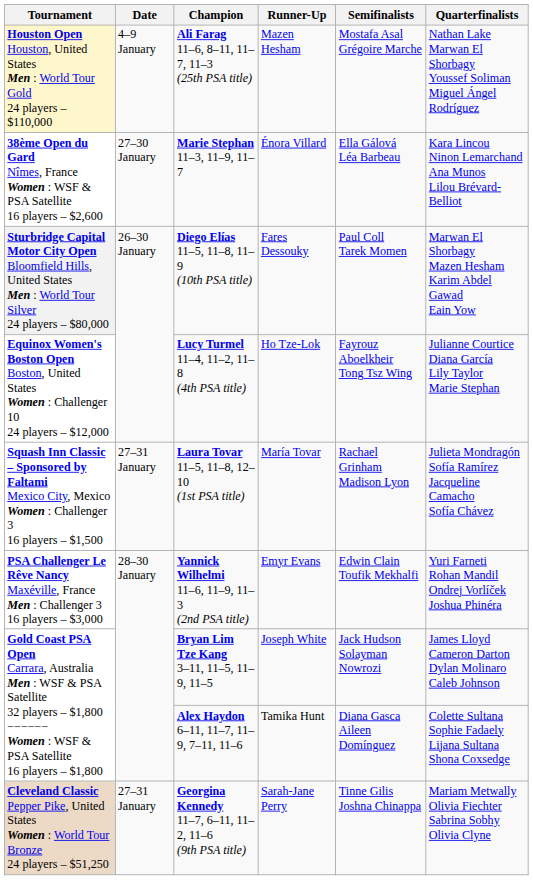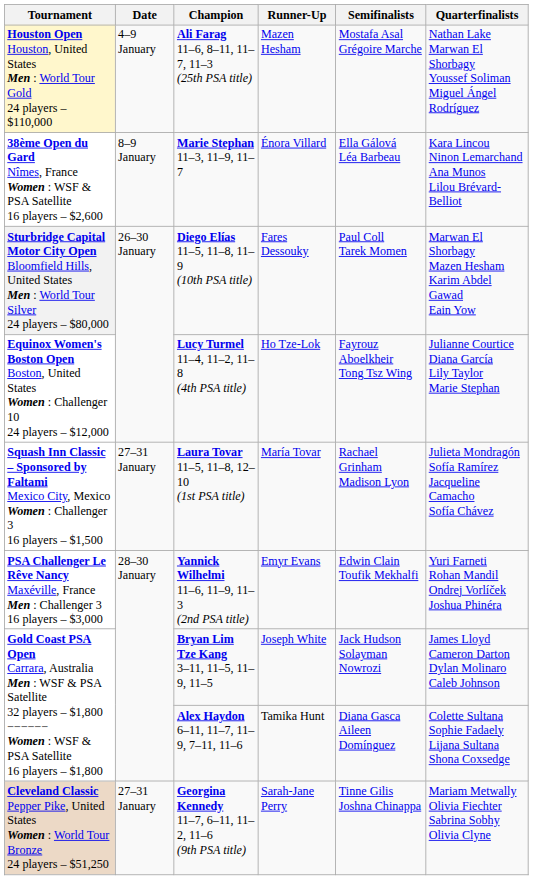Marie Stephan 11–3, 11–9, 11–7 | Date: 27–30 January -> 8–9 January
